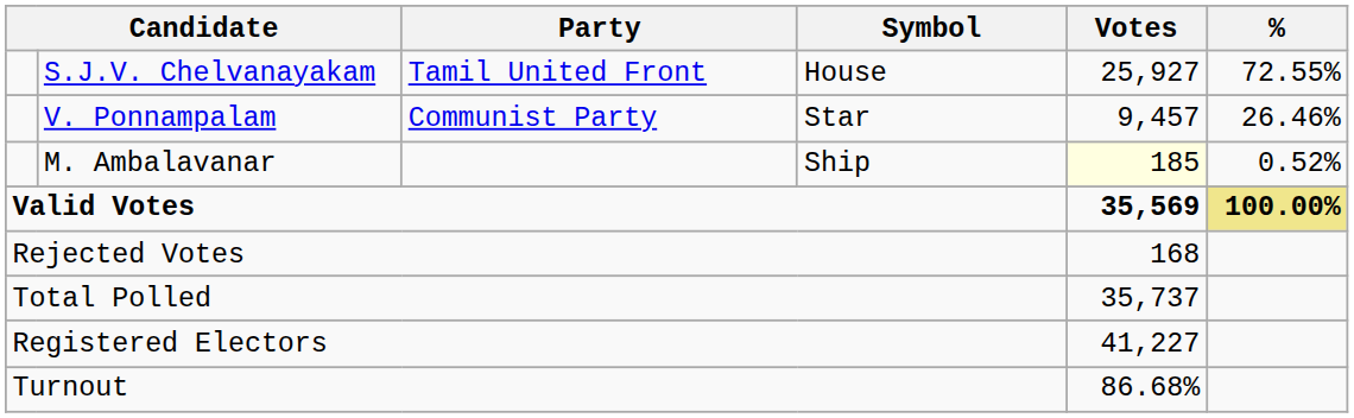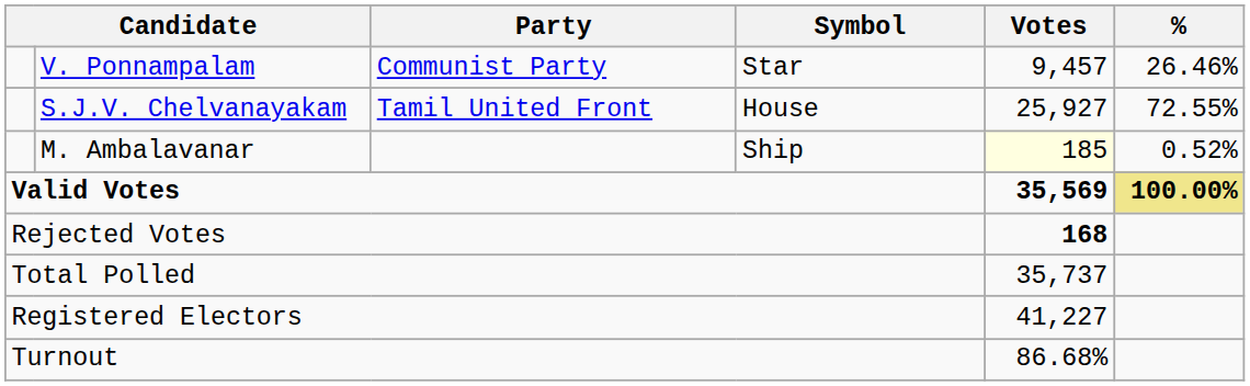rows swapped: S.J.V. Chelvanayakam <-> V. Ponnampalam
Rejected Votes | Votes: normal -> bold
